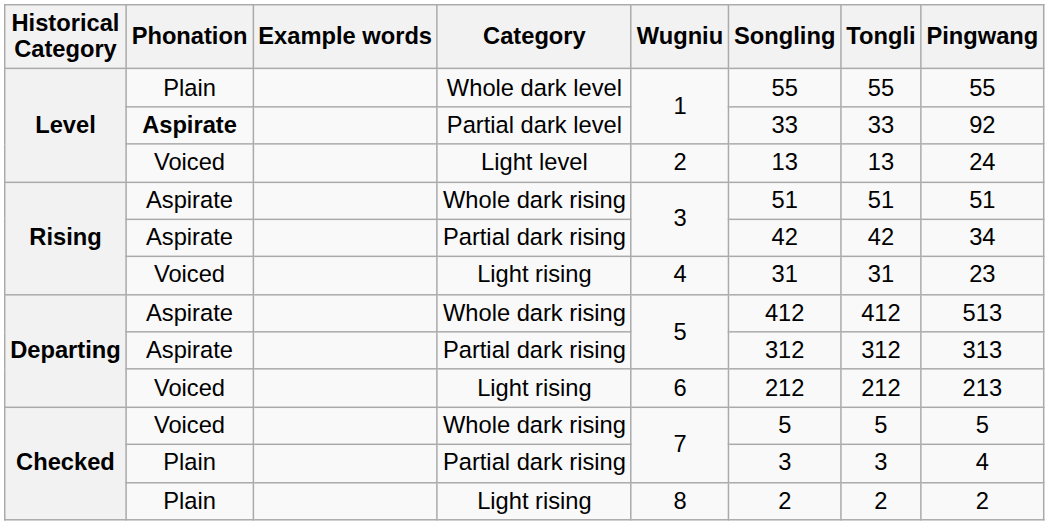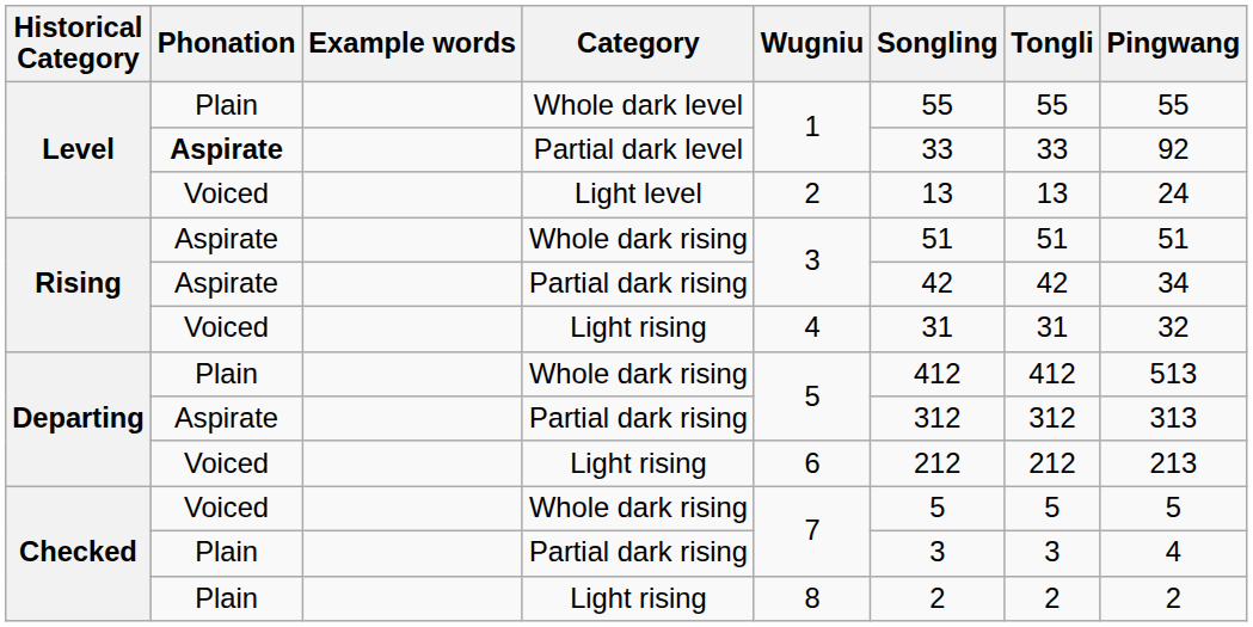Rising / Light rising | Pingwang: 23 -> 32
Departing / Whole dark rising | Phonation: Aspirate -> Plain
